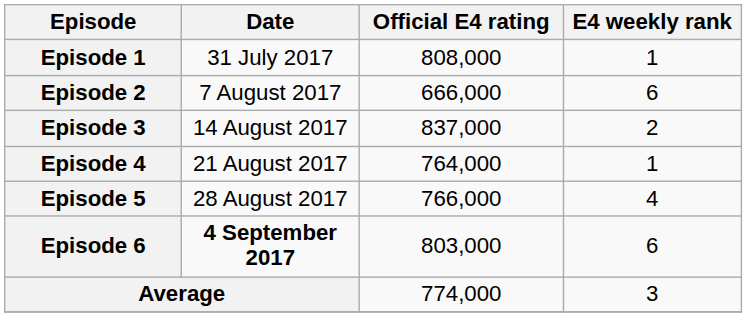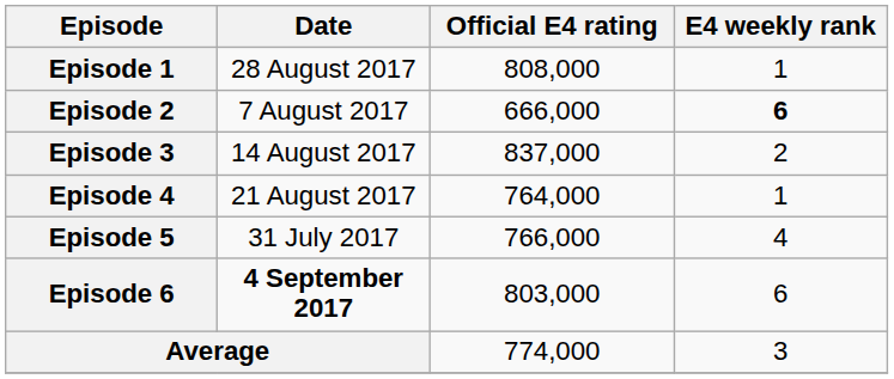Episode 1 | Date: 31 July 2017 -> 28 August 2017
Episode 2 | E4 weekly rank: normal -> bold
Episode 5 | Date: 28 August 2017 -> 31 July 2017
